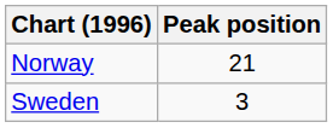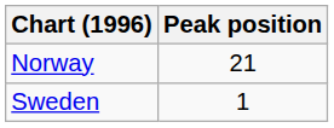Sweden | Peak position: 3 -> 1
